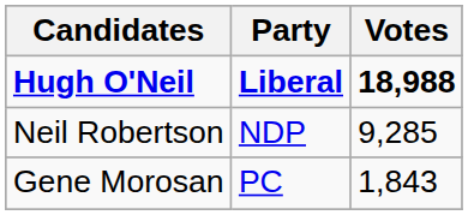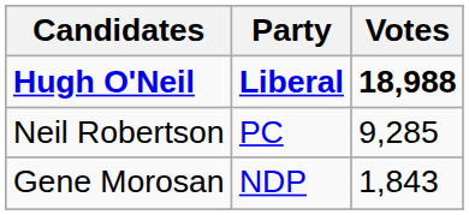Neil Robertson | Party: NDP -> PC
Gene Morosan | Party: PC -> NDP
